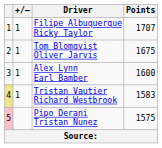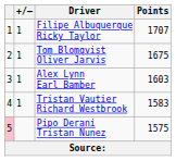Alex Lynn Earl Bamber | Points: 1600 -> 1603
Tristan Vautier Richard Westbrook | column 1: khaki background -> no background
